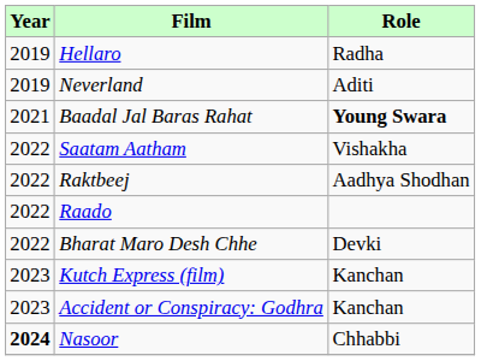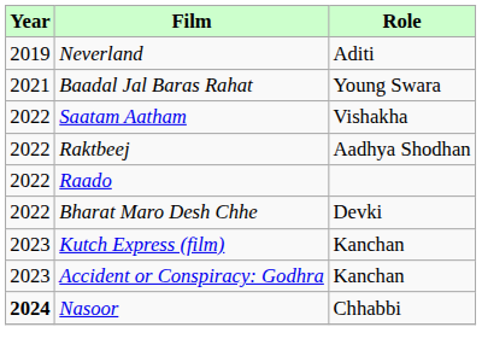- row: 2019 | Hellaro | Radha
Baadal Jal Baras Rahat | Role: bold -> normal
